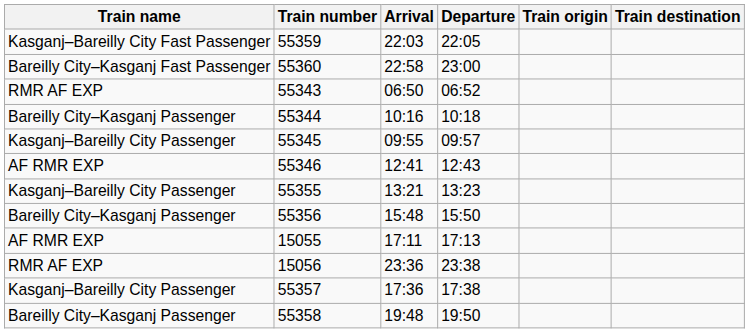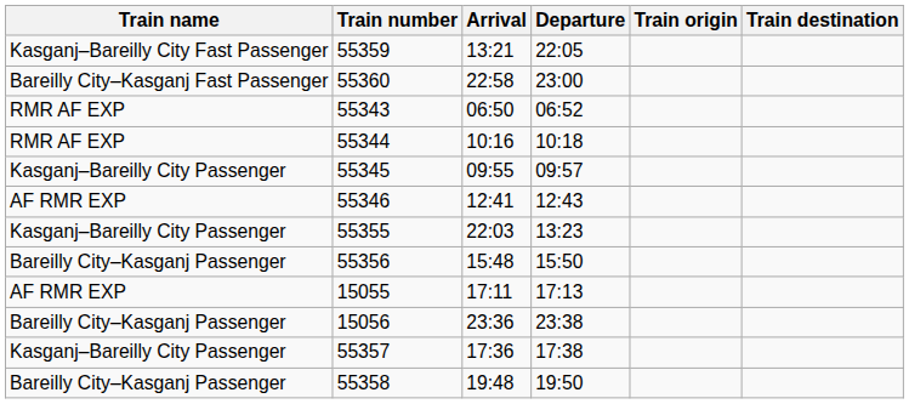55359 | Arrival: 22:03 -> 13:21
55344 | Train name: Bareilly City–Kasganj Passenger -> RMR AF EXP
55355 | Arrival: 13:21 -> 22:03
15056 | Train name: RMR AF EXP -> Bareilly City–Kasganj Passenger
